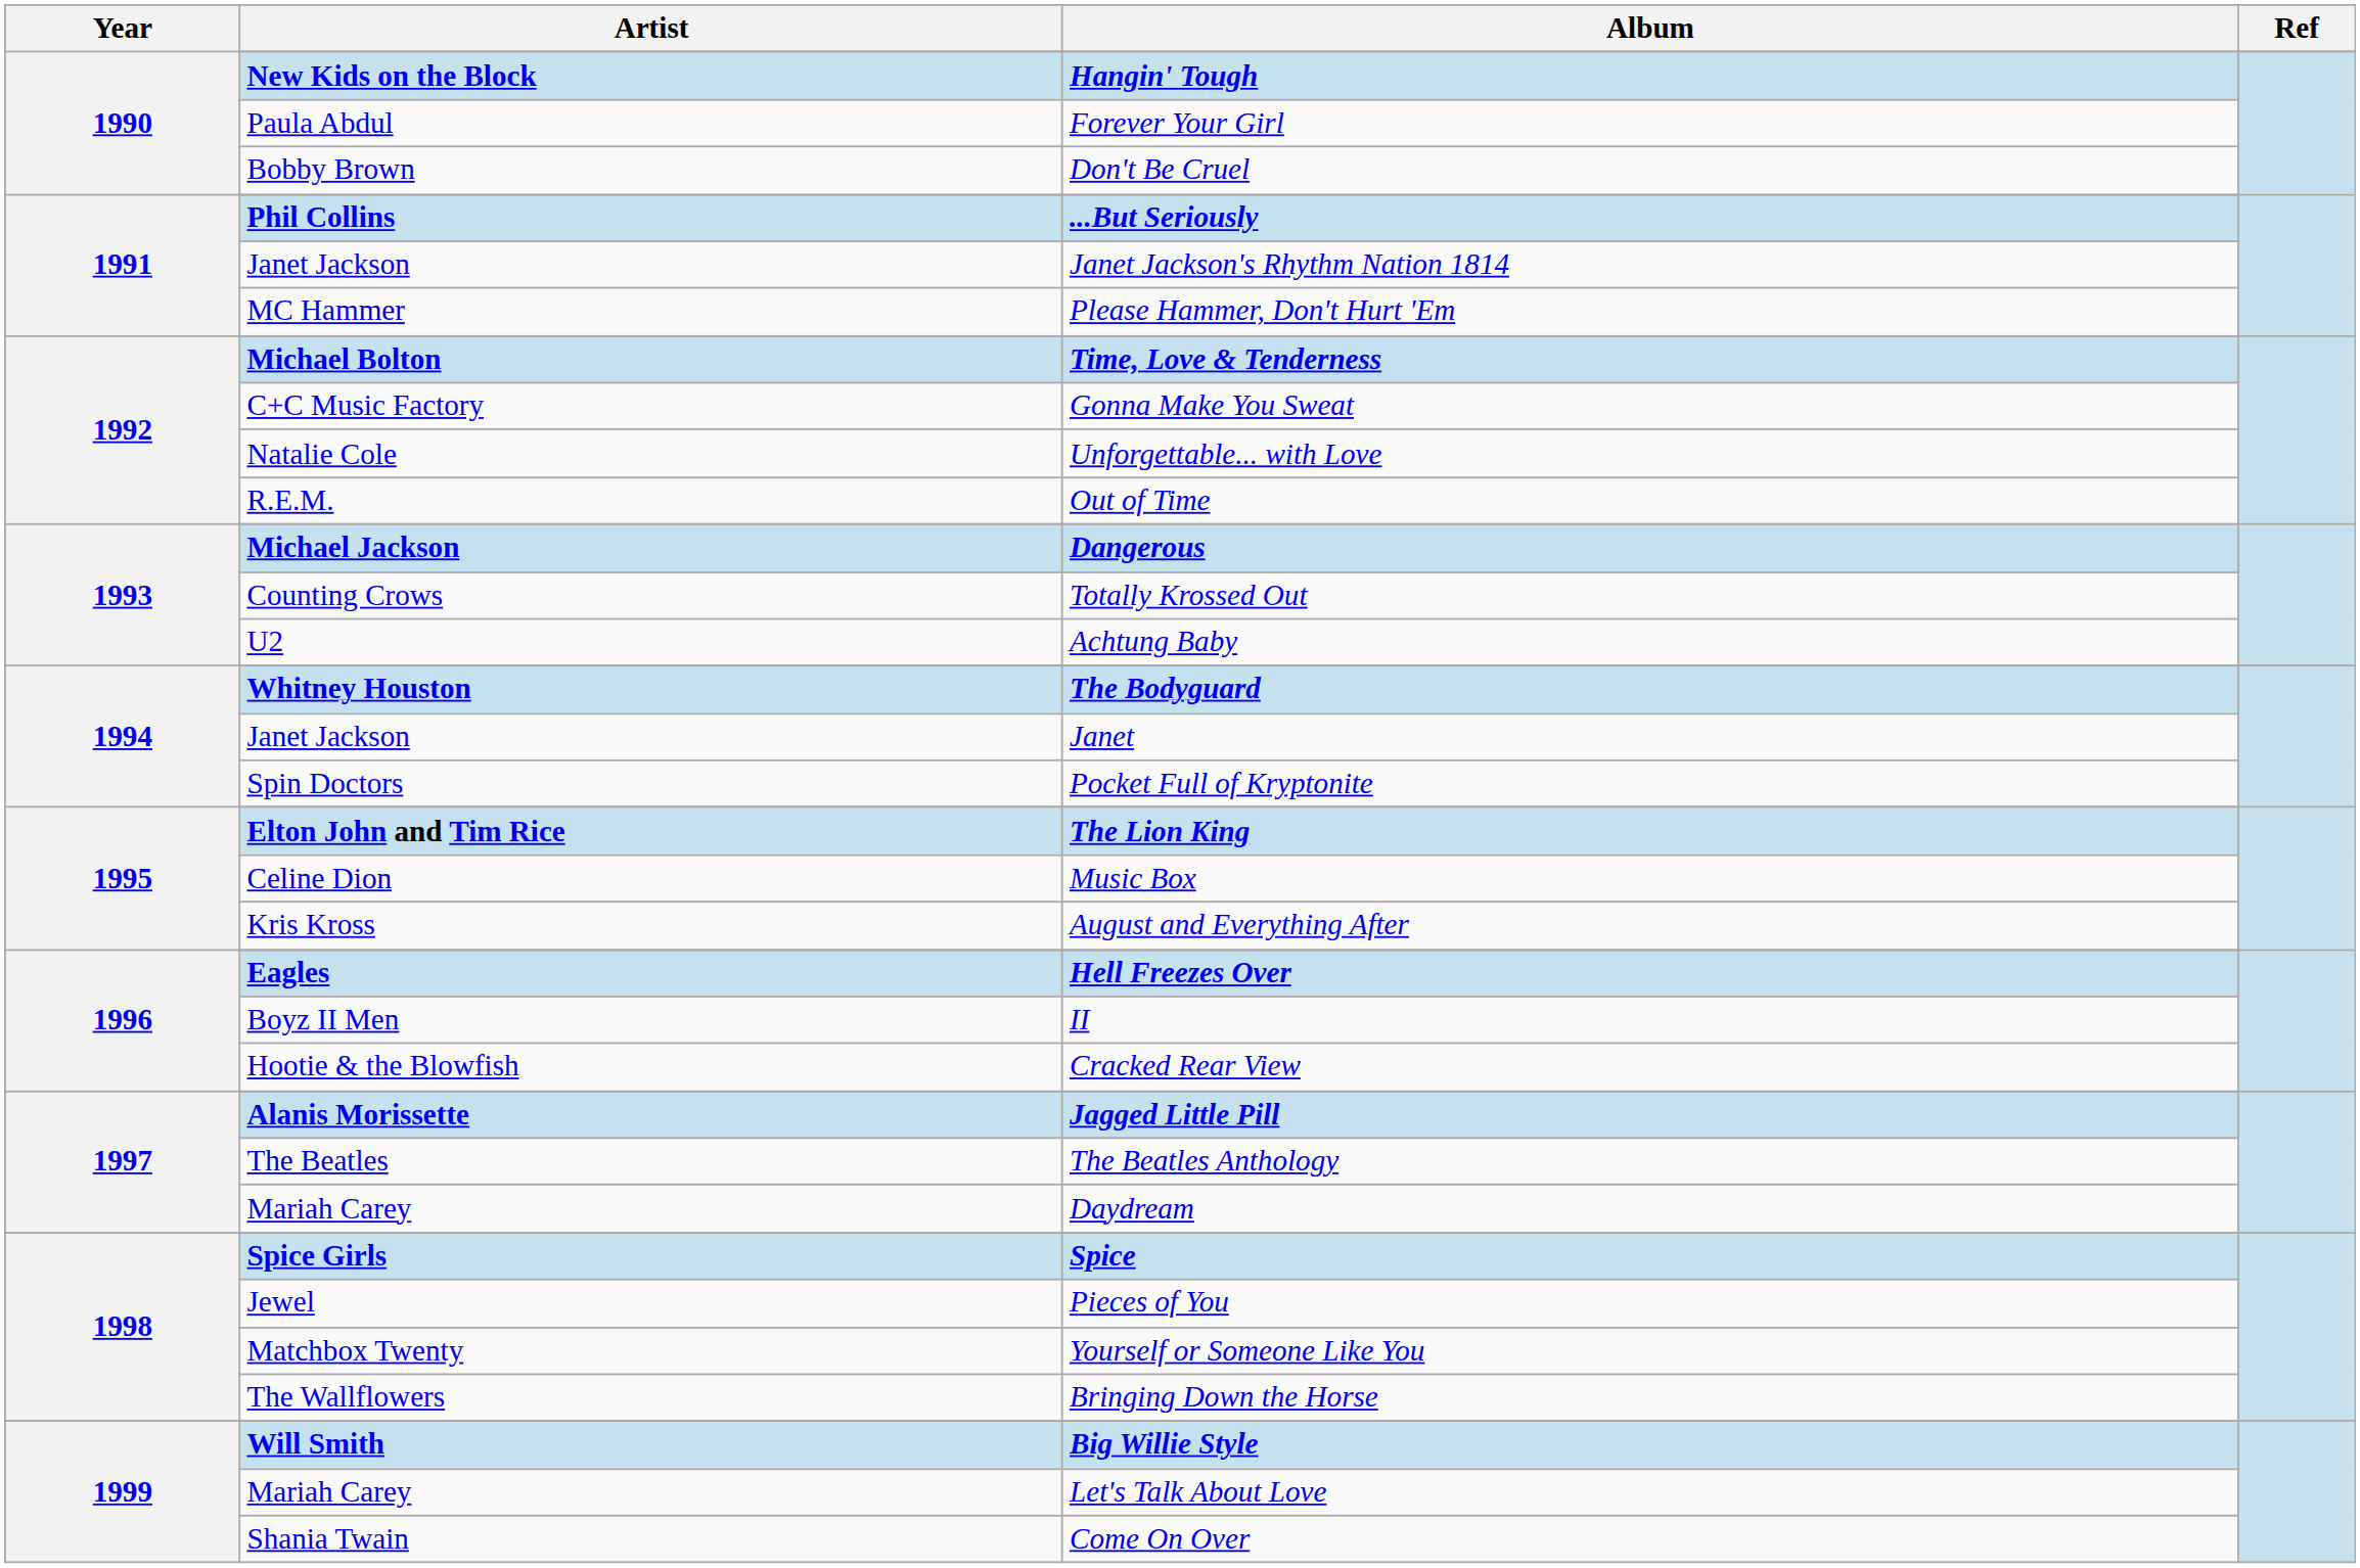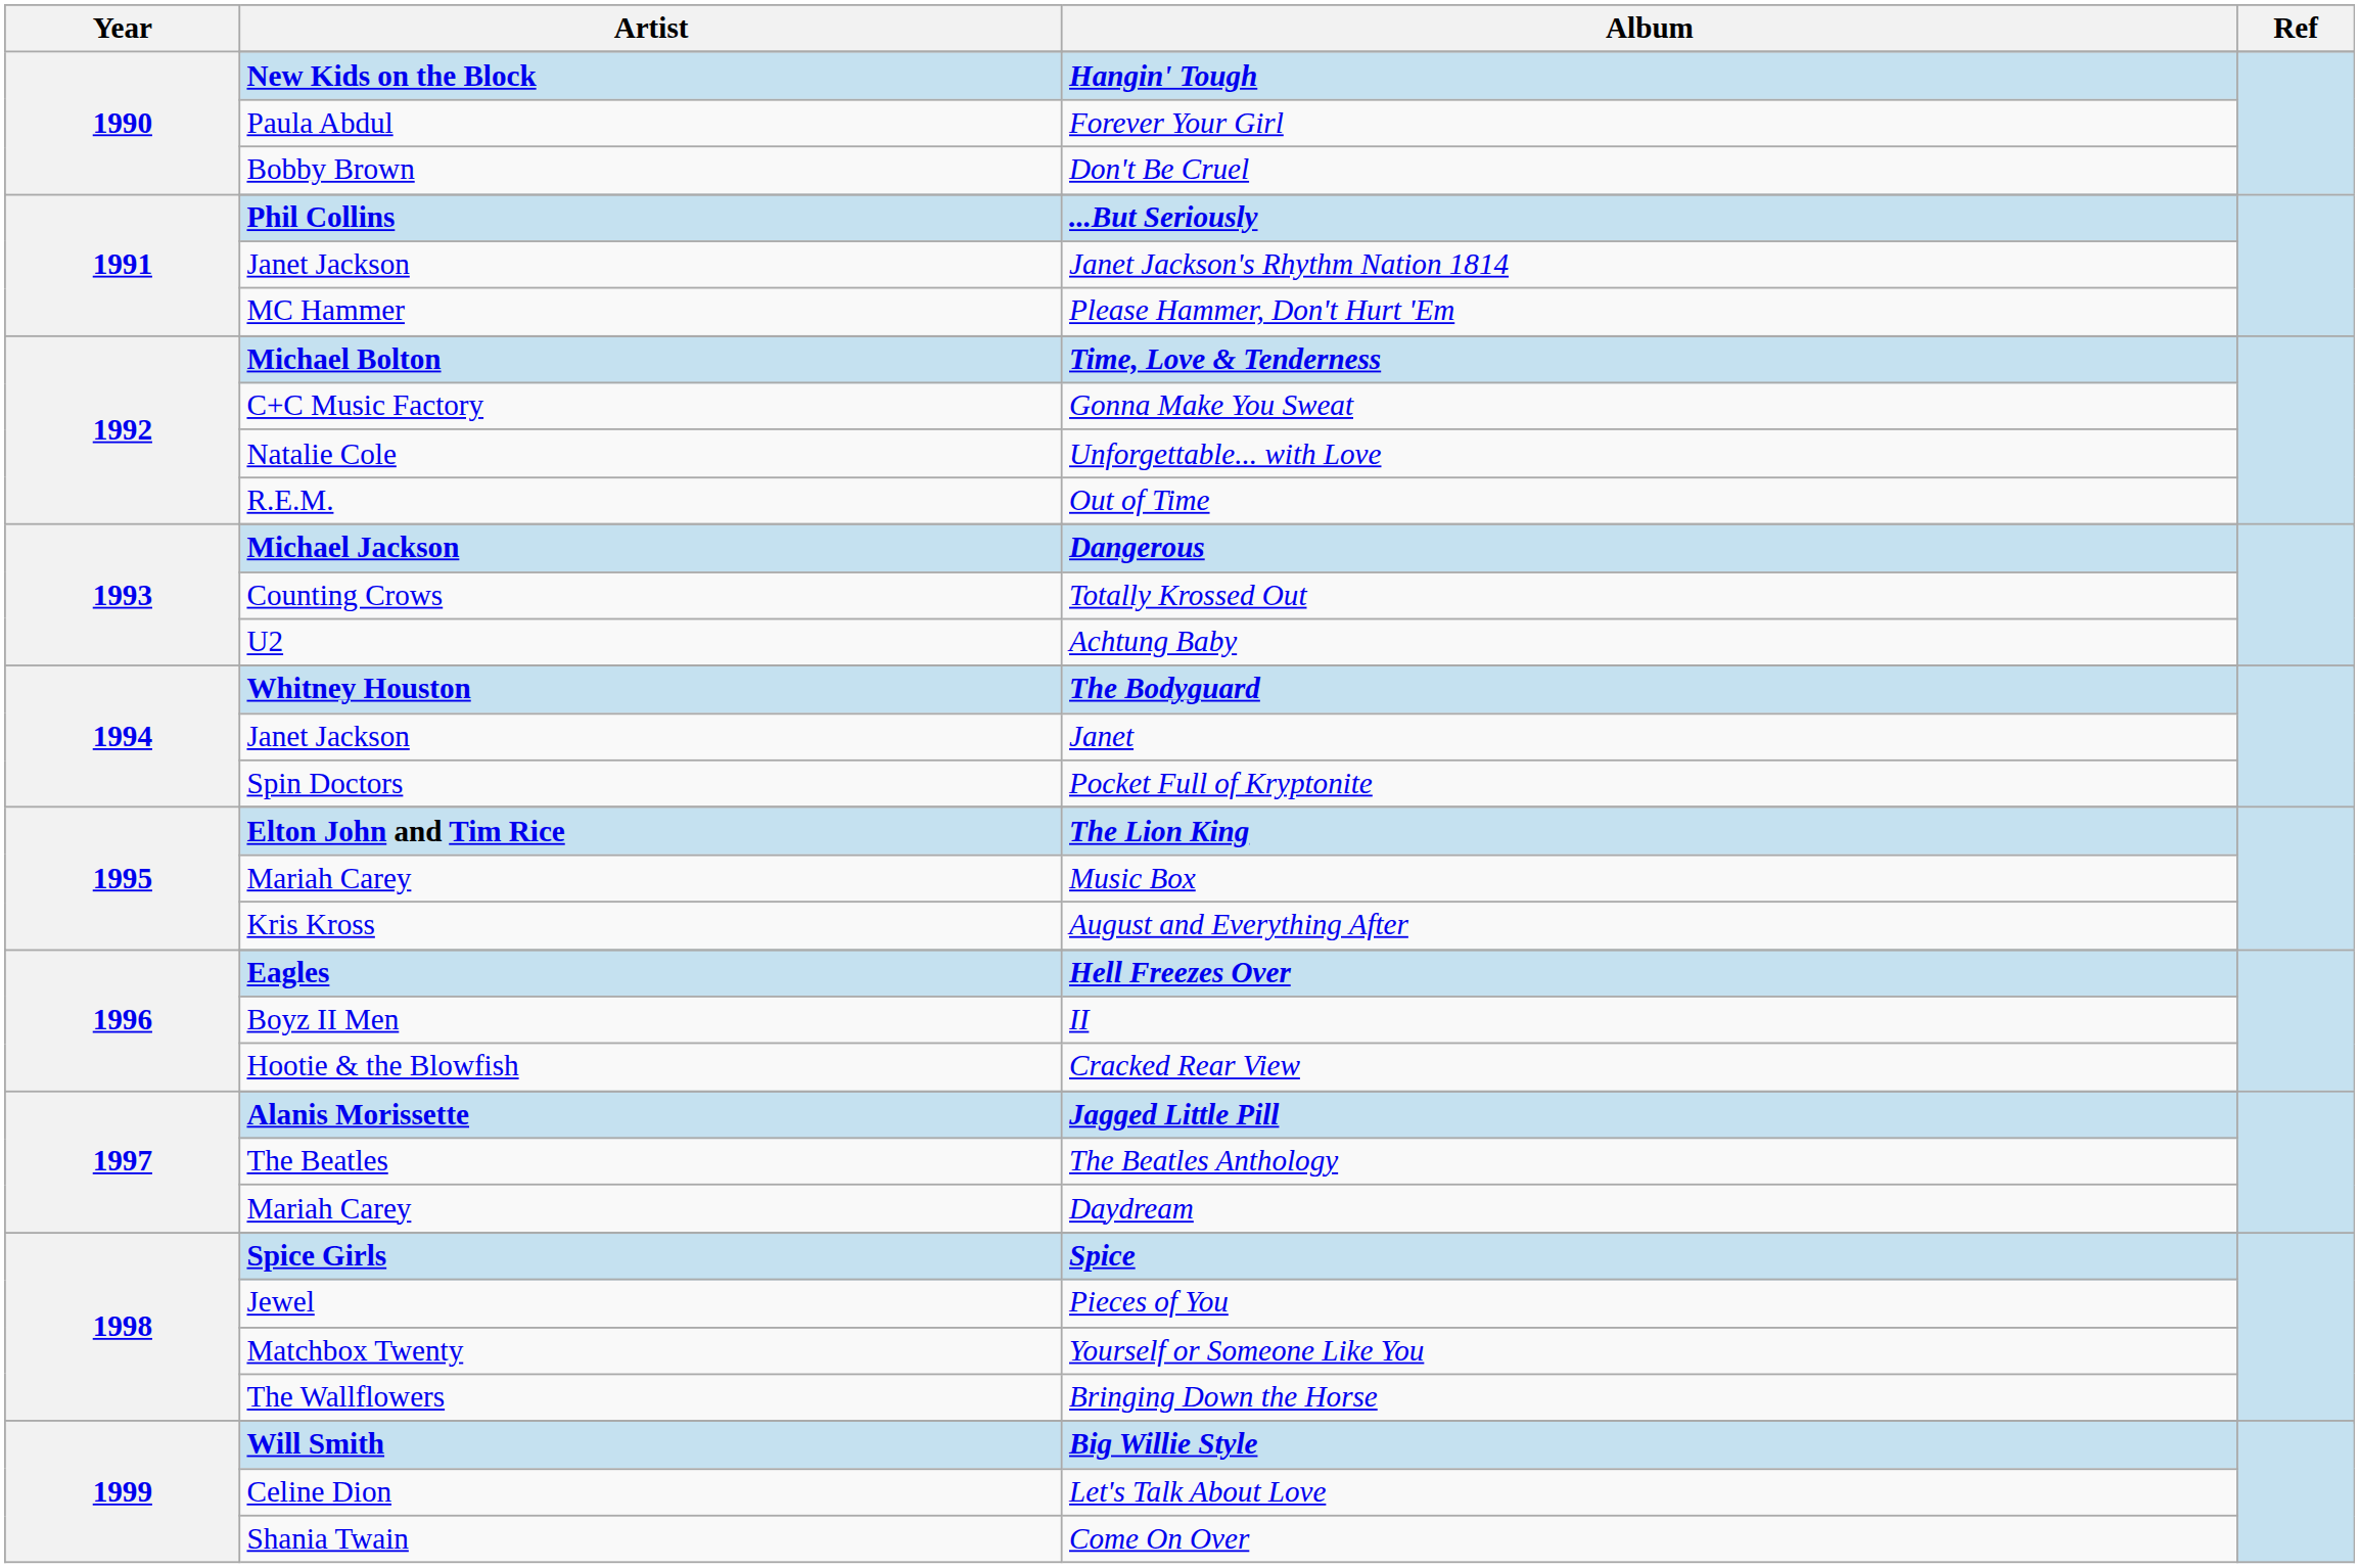Music Box | Artist: Celine Dion -> Mariah Carey
Let's Talk About Love | Artist: Mariah Carey -> Celine Dion
